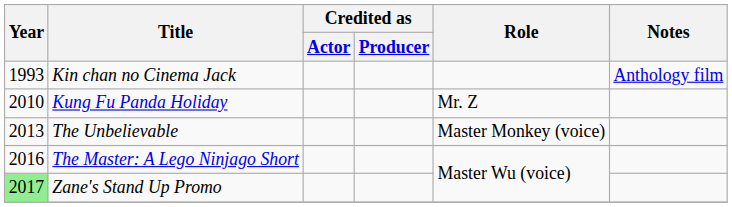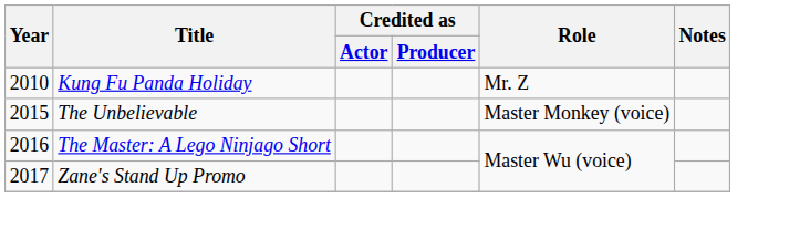- row: 1993 | Kin chan no Cinema Jack | Anthology film
The Unbelievable | Year: 2013 -> 2015
Zane's Stand Up Promo | Year: lightgreen background -> no background
